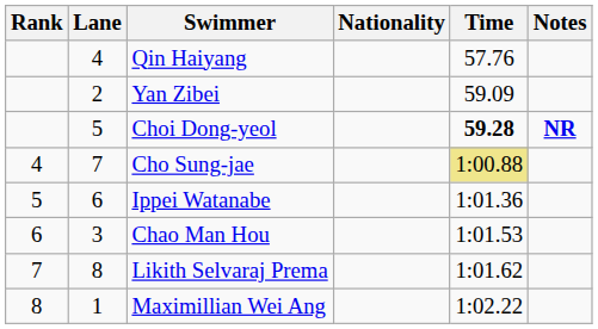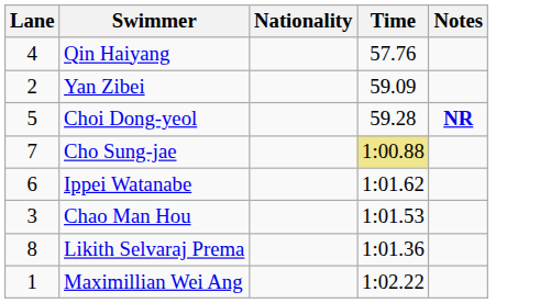- column: Rank | 4 | 5 | 6 | 7 | 8
Choi Dong-yeol | Time: bold -> normal
Ippei Watanabe | Time: 1:01.36 -> 1:01.62
Likith Selvaraj Prema | Time: 1:01.62 -> 1:01.36
